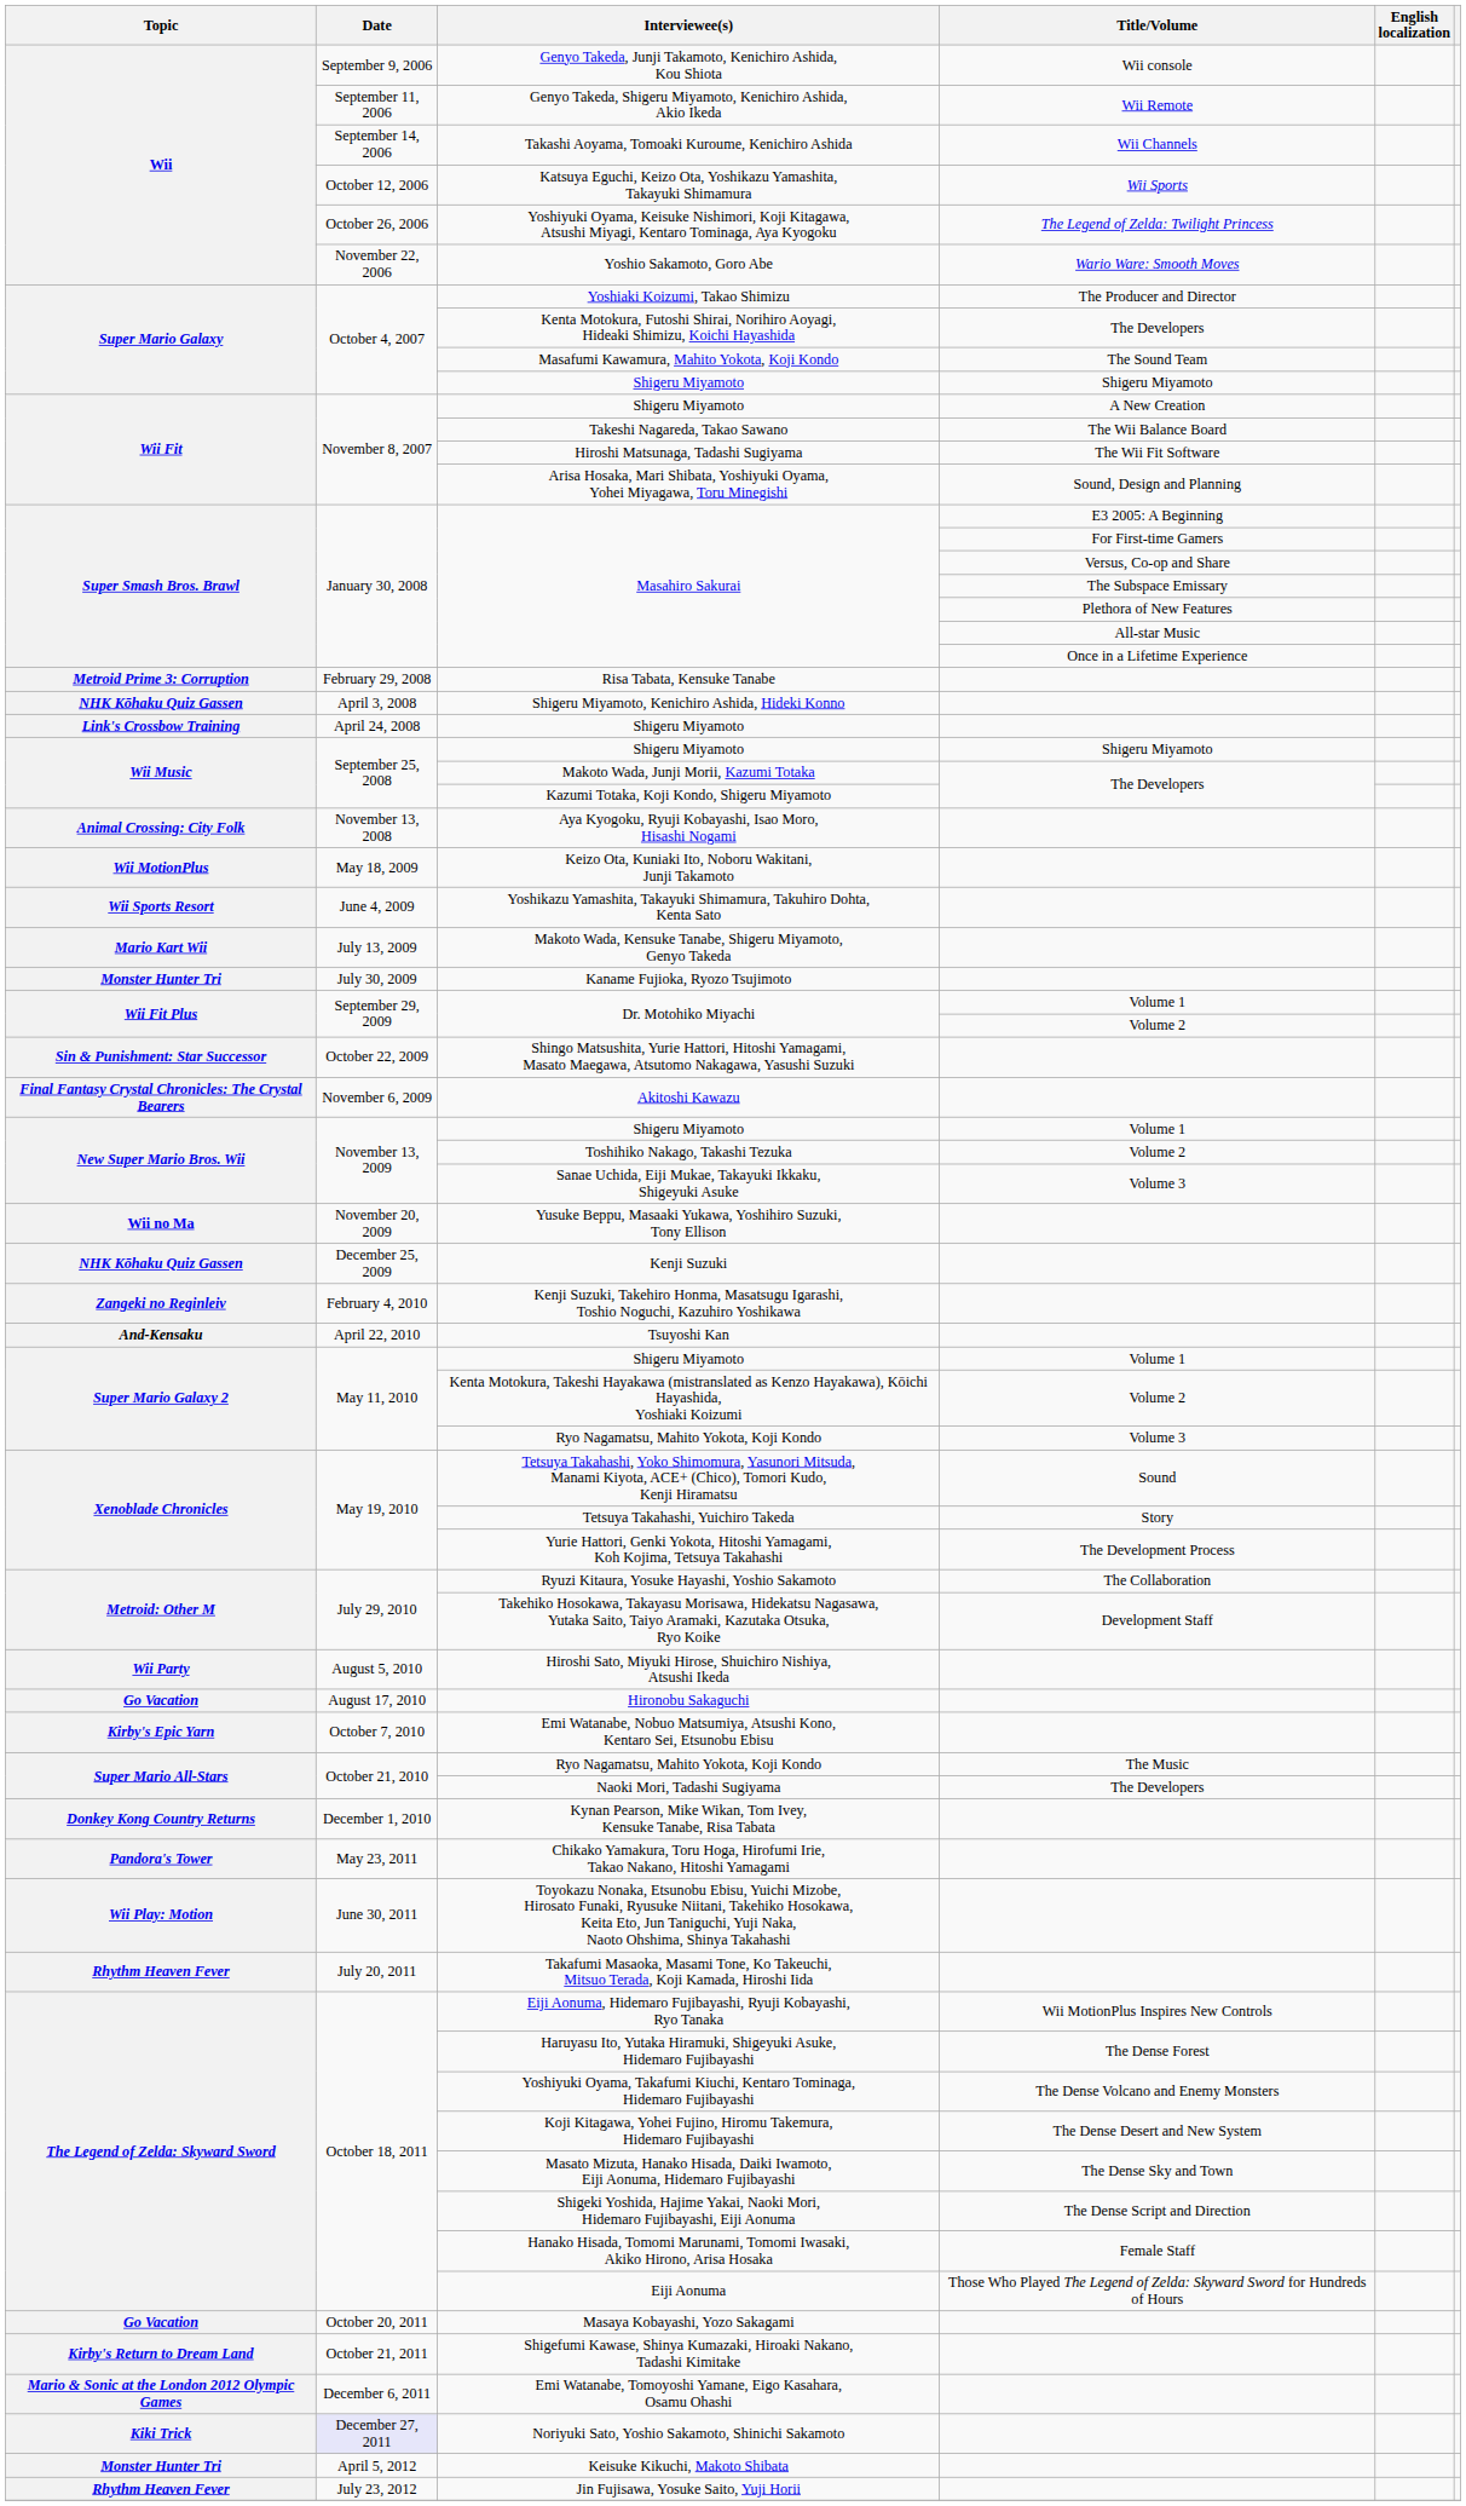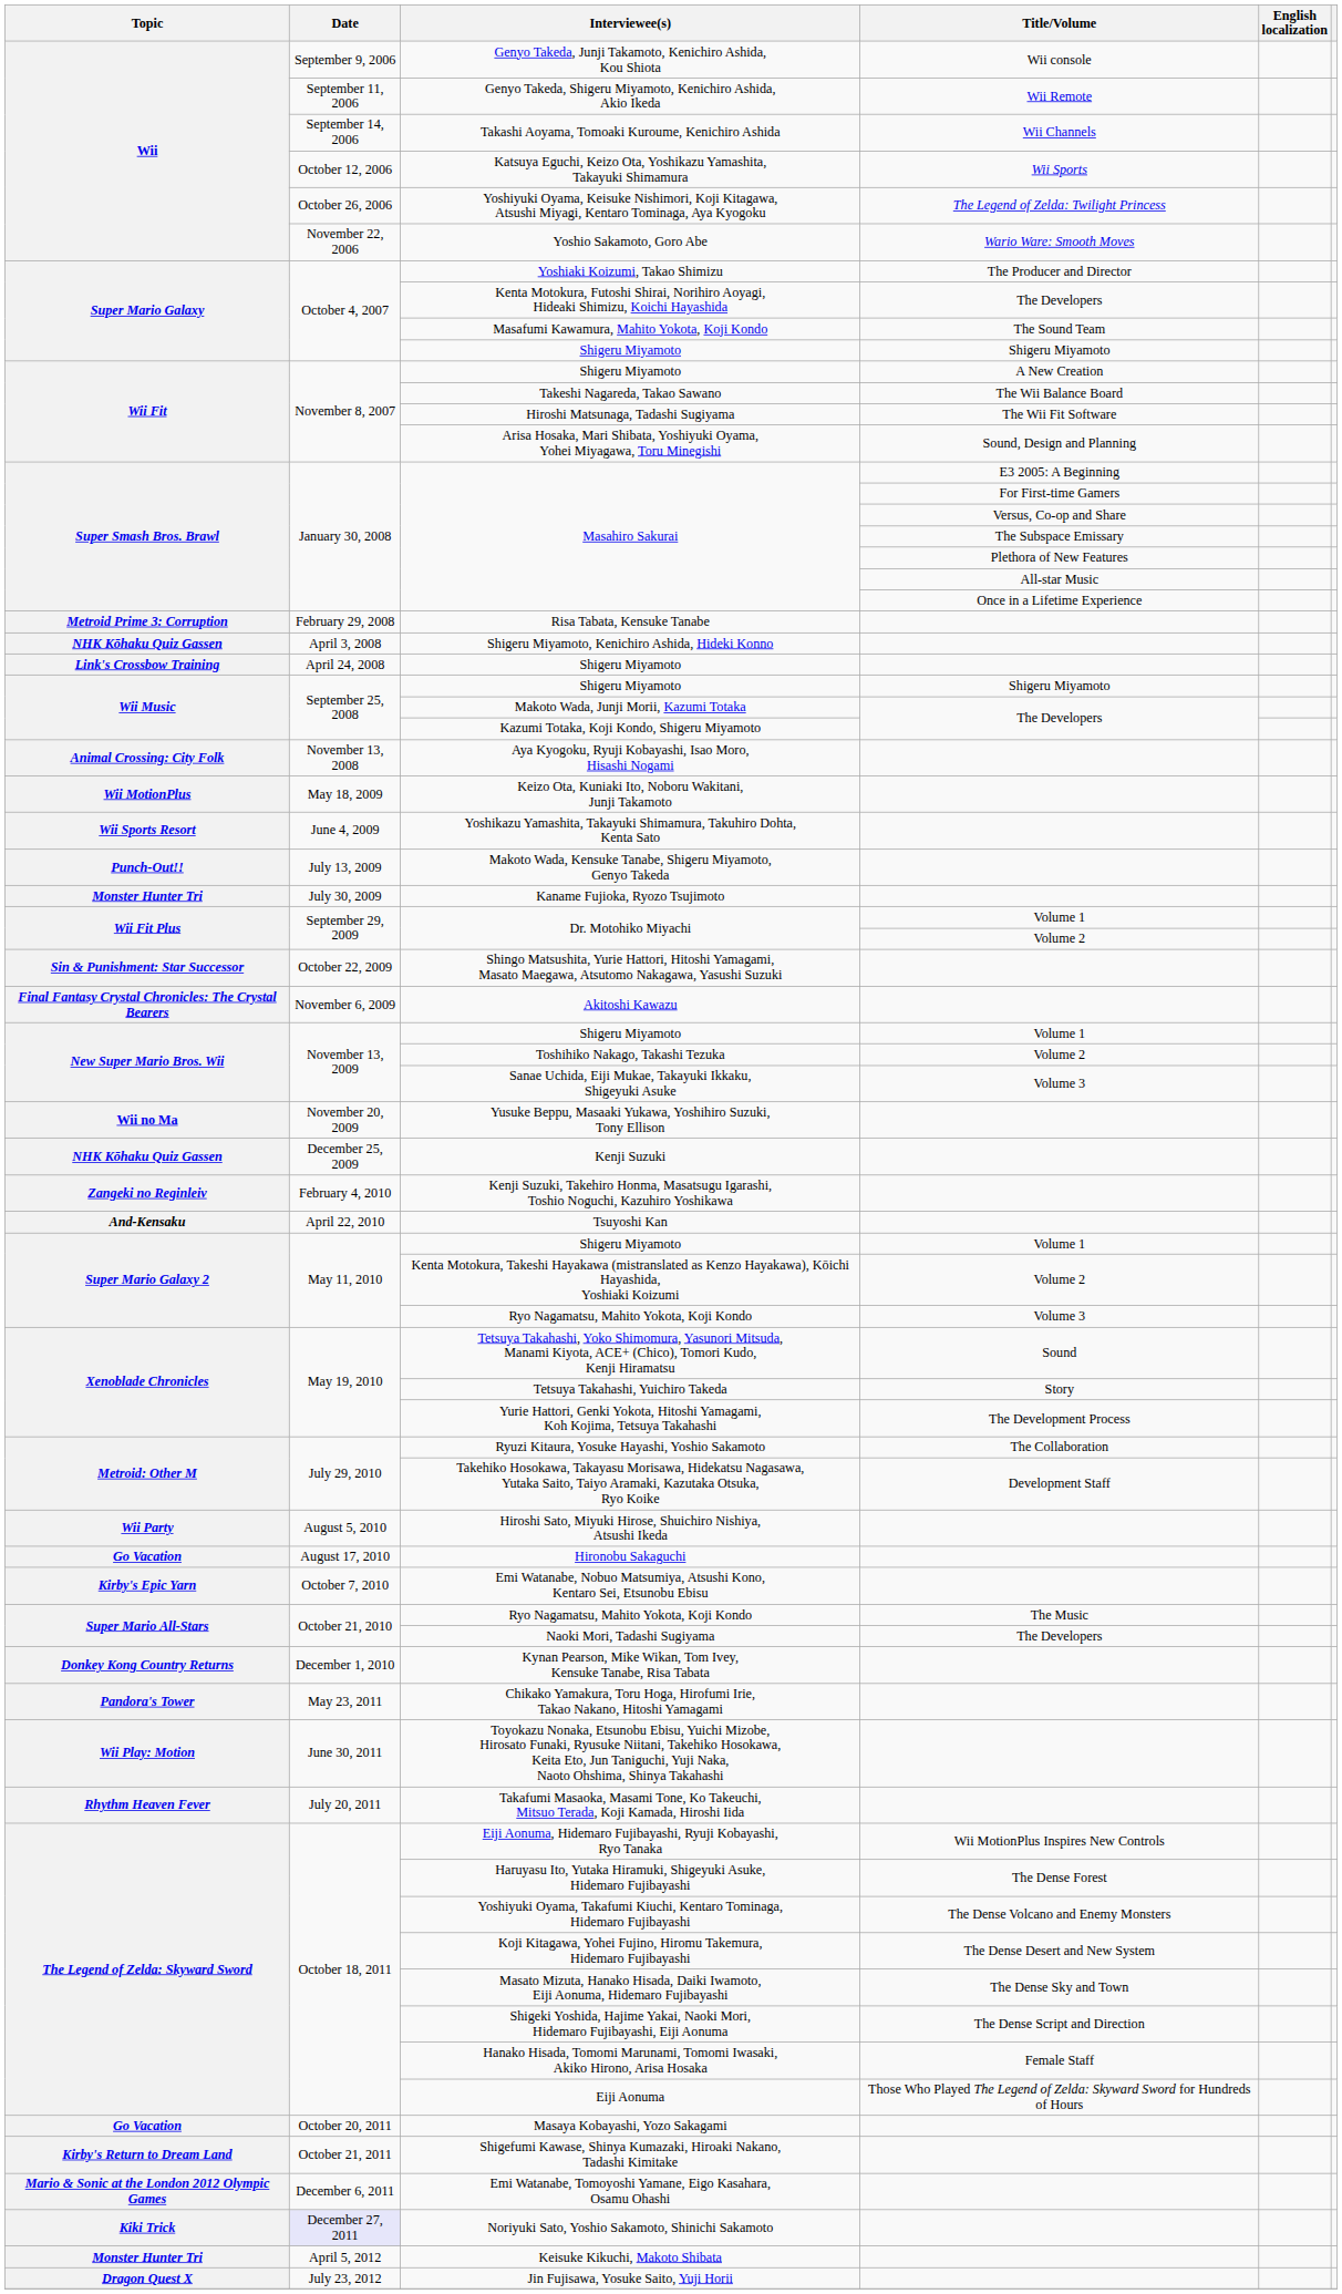Makoto Wada, Kensuke Tanabe, Shigeru Miyamoto, Genyo Takeda | Topic: Mario Kart Wii -> Punch-Out!!
Jin Fujisawa, Yosuke Saito, Yuji Horii | Topic: Rhythm Heaven Fever -> Dragon Quest X
